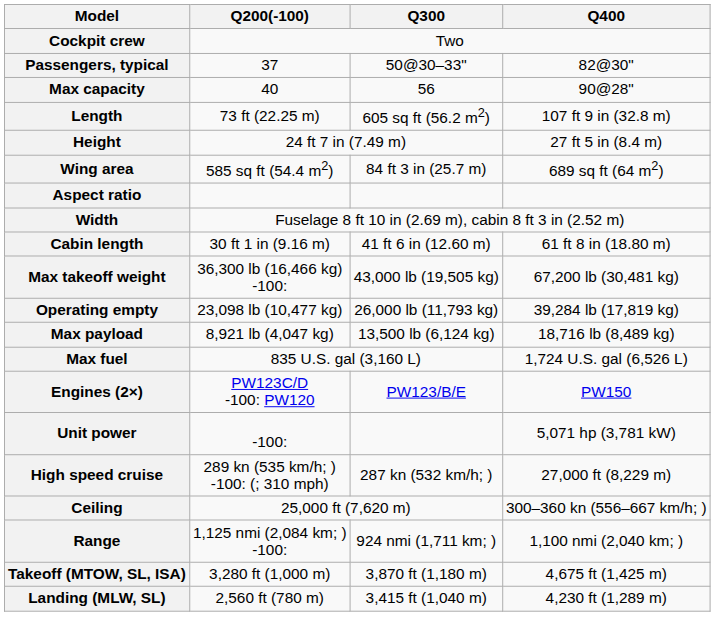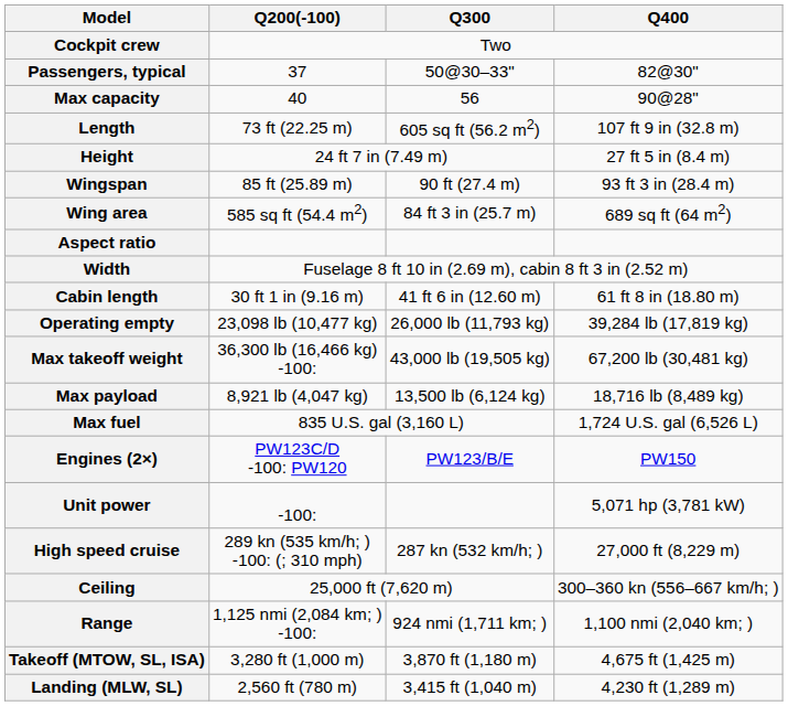+ row: Wingspan | 85 ft (25.89 m) | 90 ft (27.4 m) | 93 ft 3 in (28.4 m)
rows swapped: Max takeoff weight <-> Operating empty
